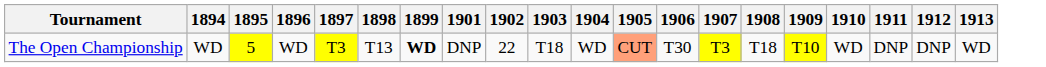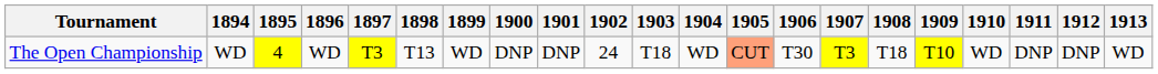+ column: 1900 | DNP
The Open Championship | 1895: 5 -> 4
The Open Championship | 1899: bold -> normal
The Open Championship | 1902: 22 -> 24
